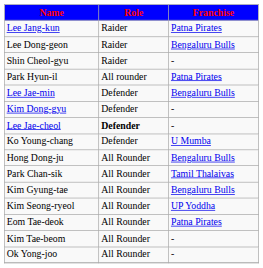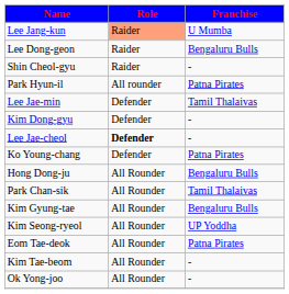Lee Jang-kun | Role: no background -> lightsalmon background
Lee Jang-kun | Franchise: Patna Pirates -> U Mumba
Lee Jae-min | Franchise: Bengaluru Bulls -> Tamil Thalaivas
Ko Young-chang | Franchise: U Mumba -> Patna Pirates
